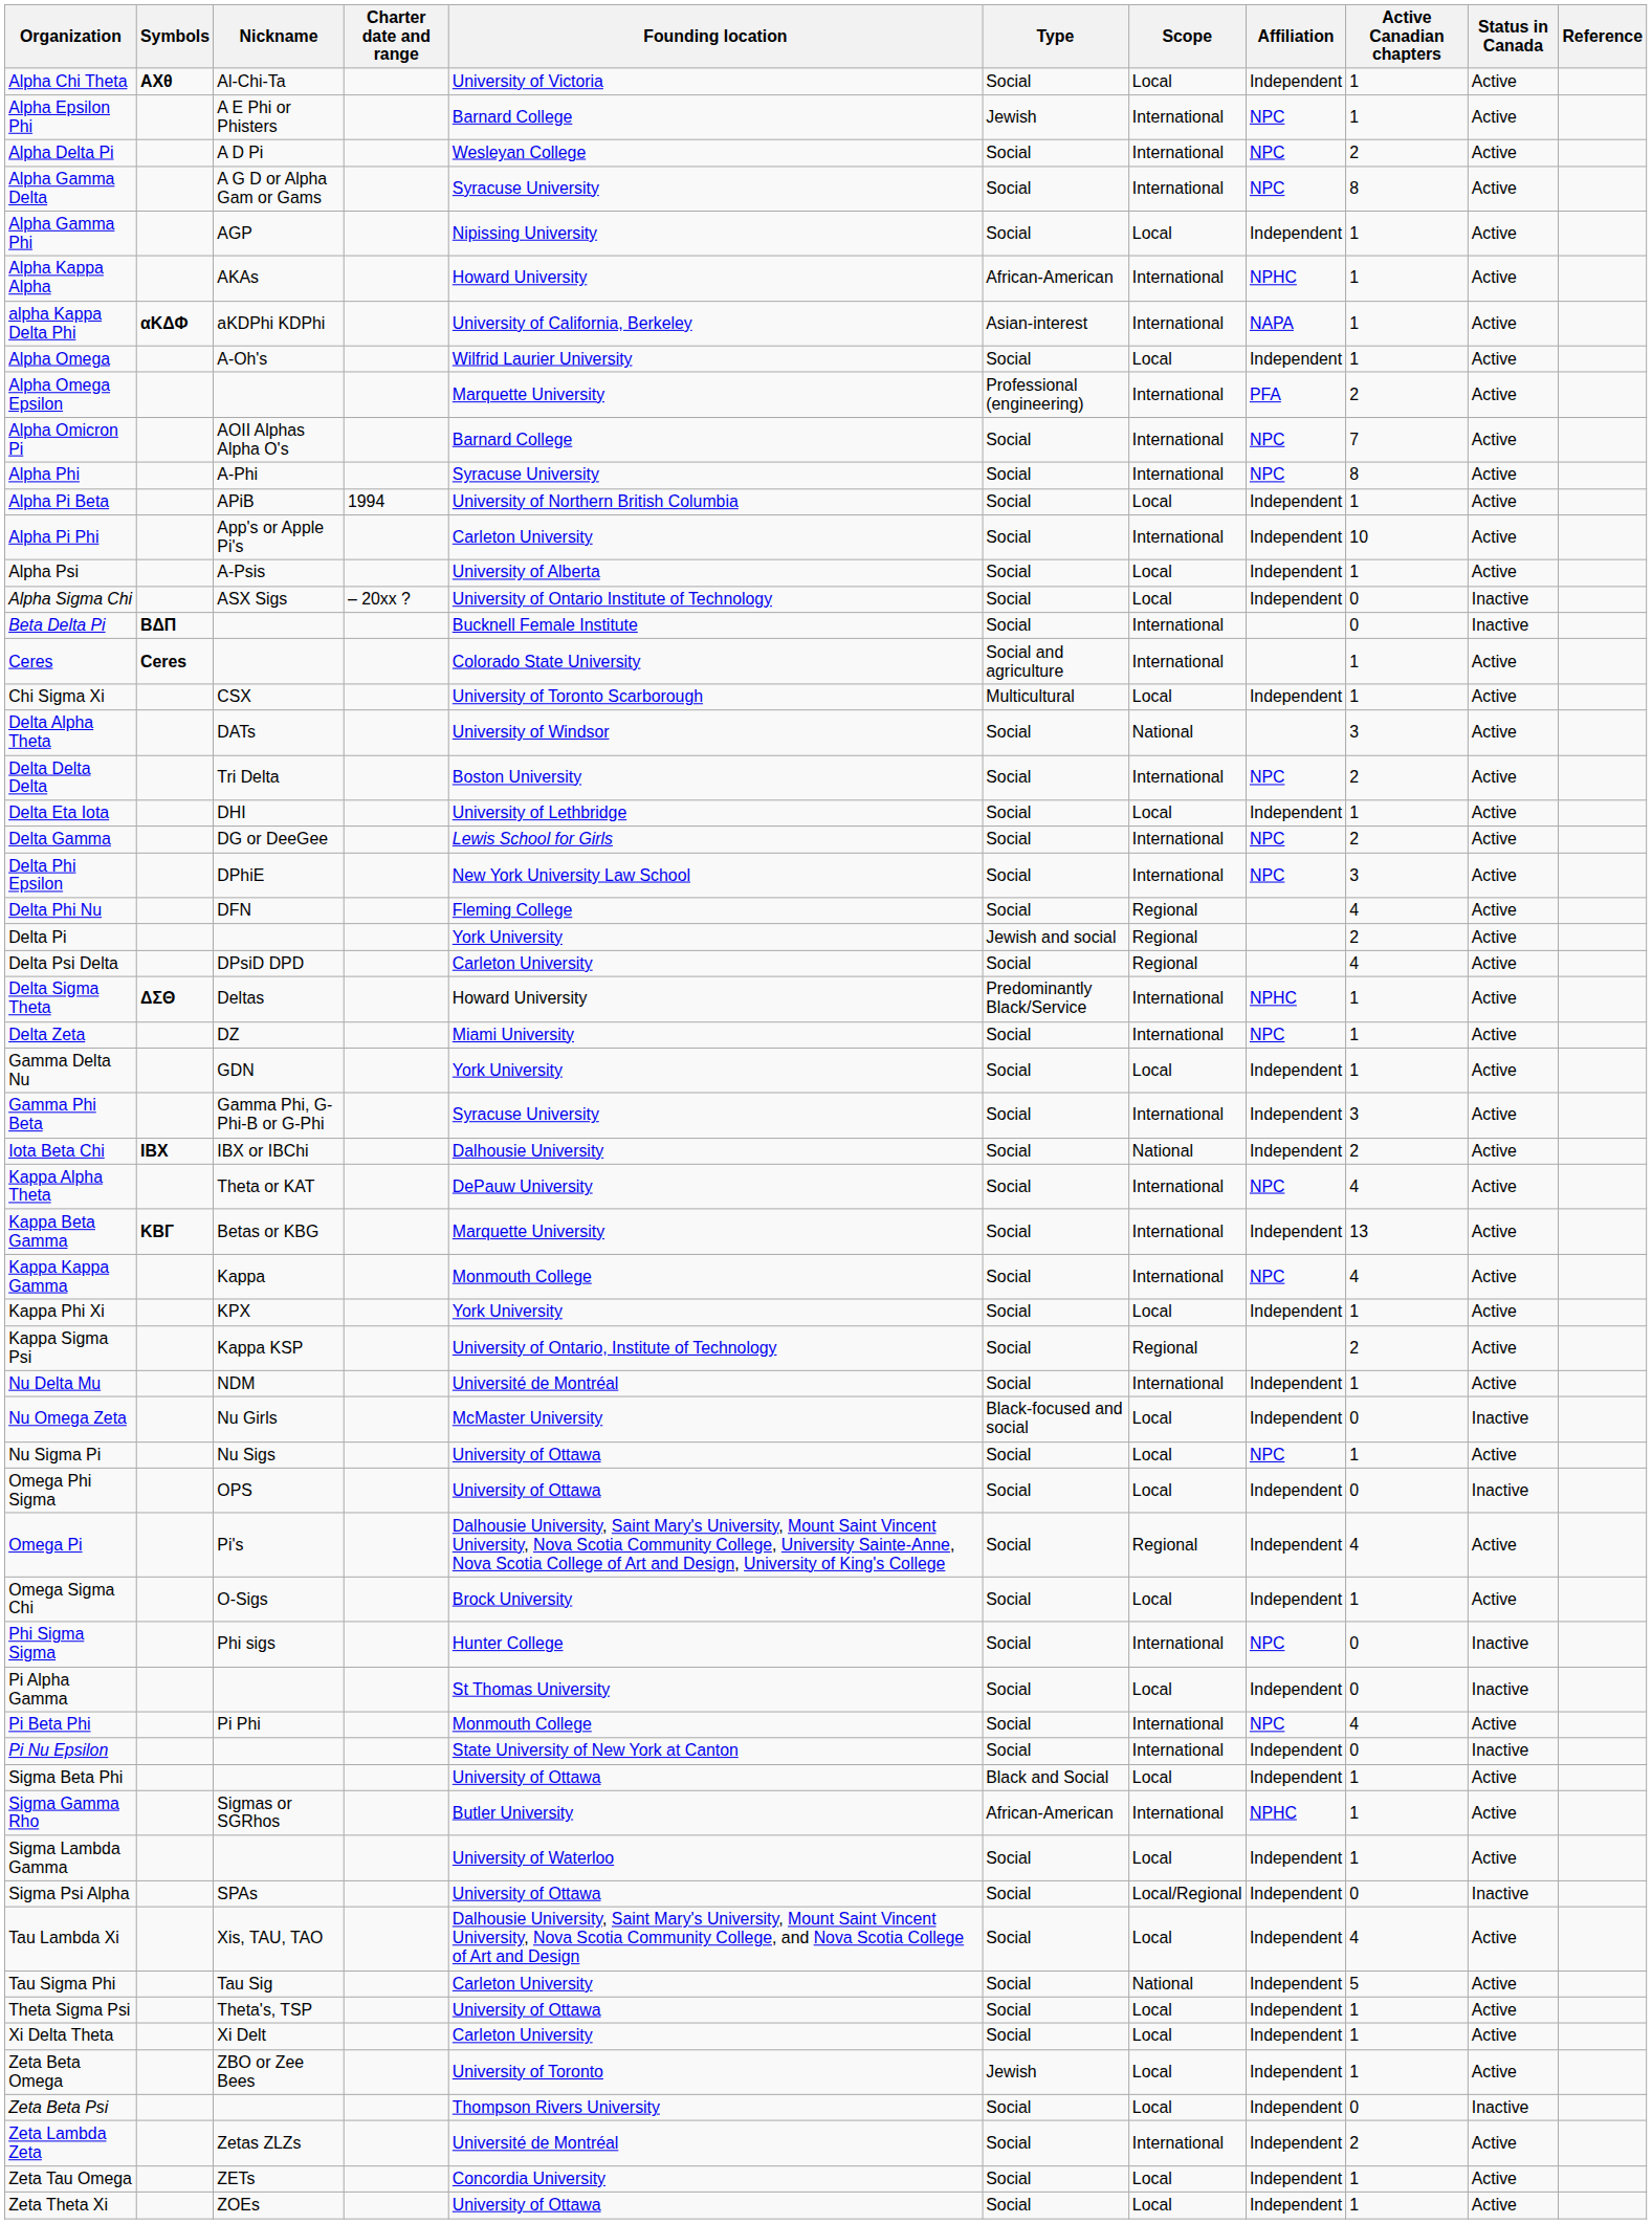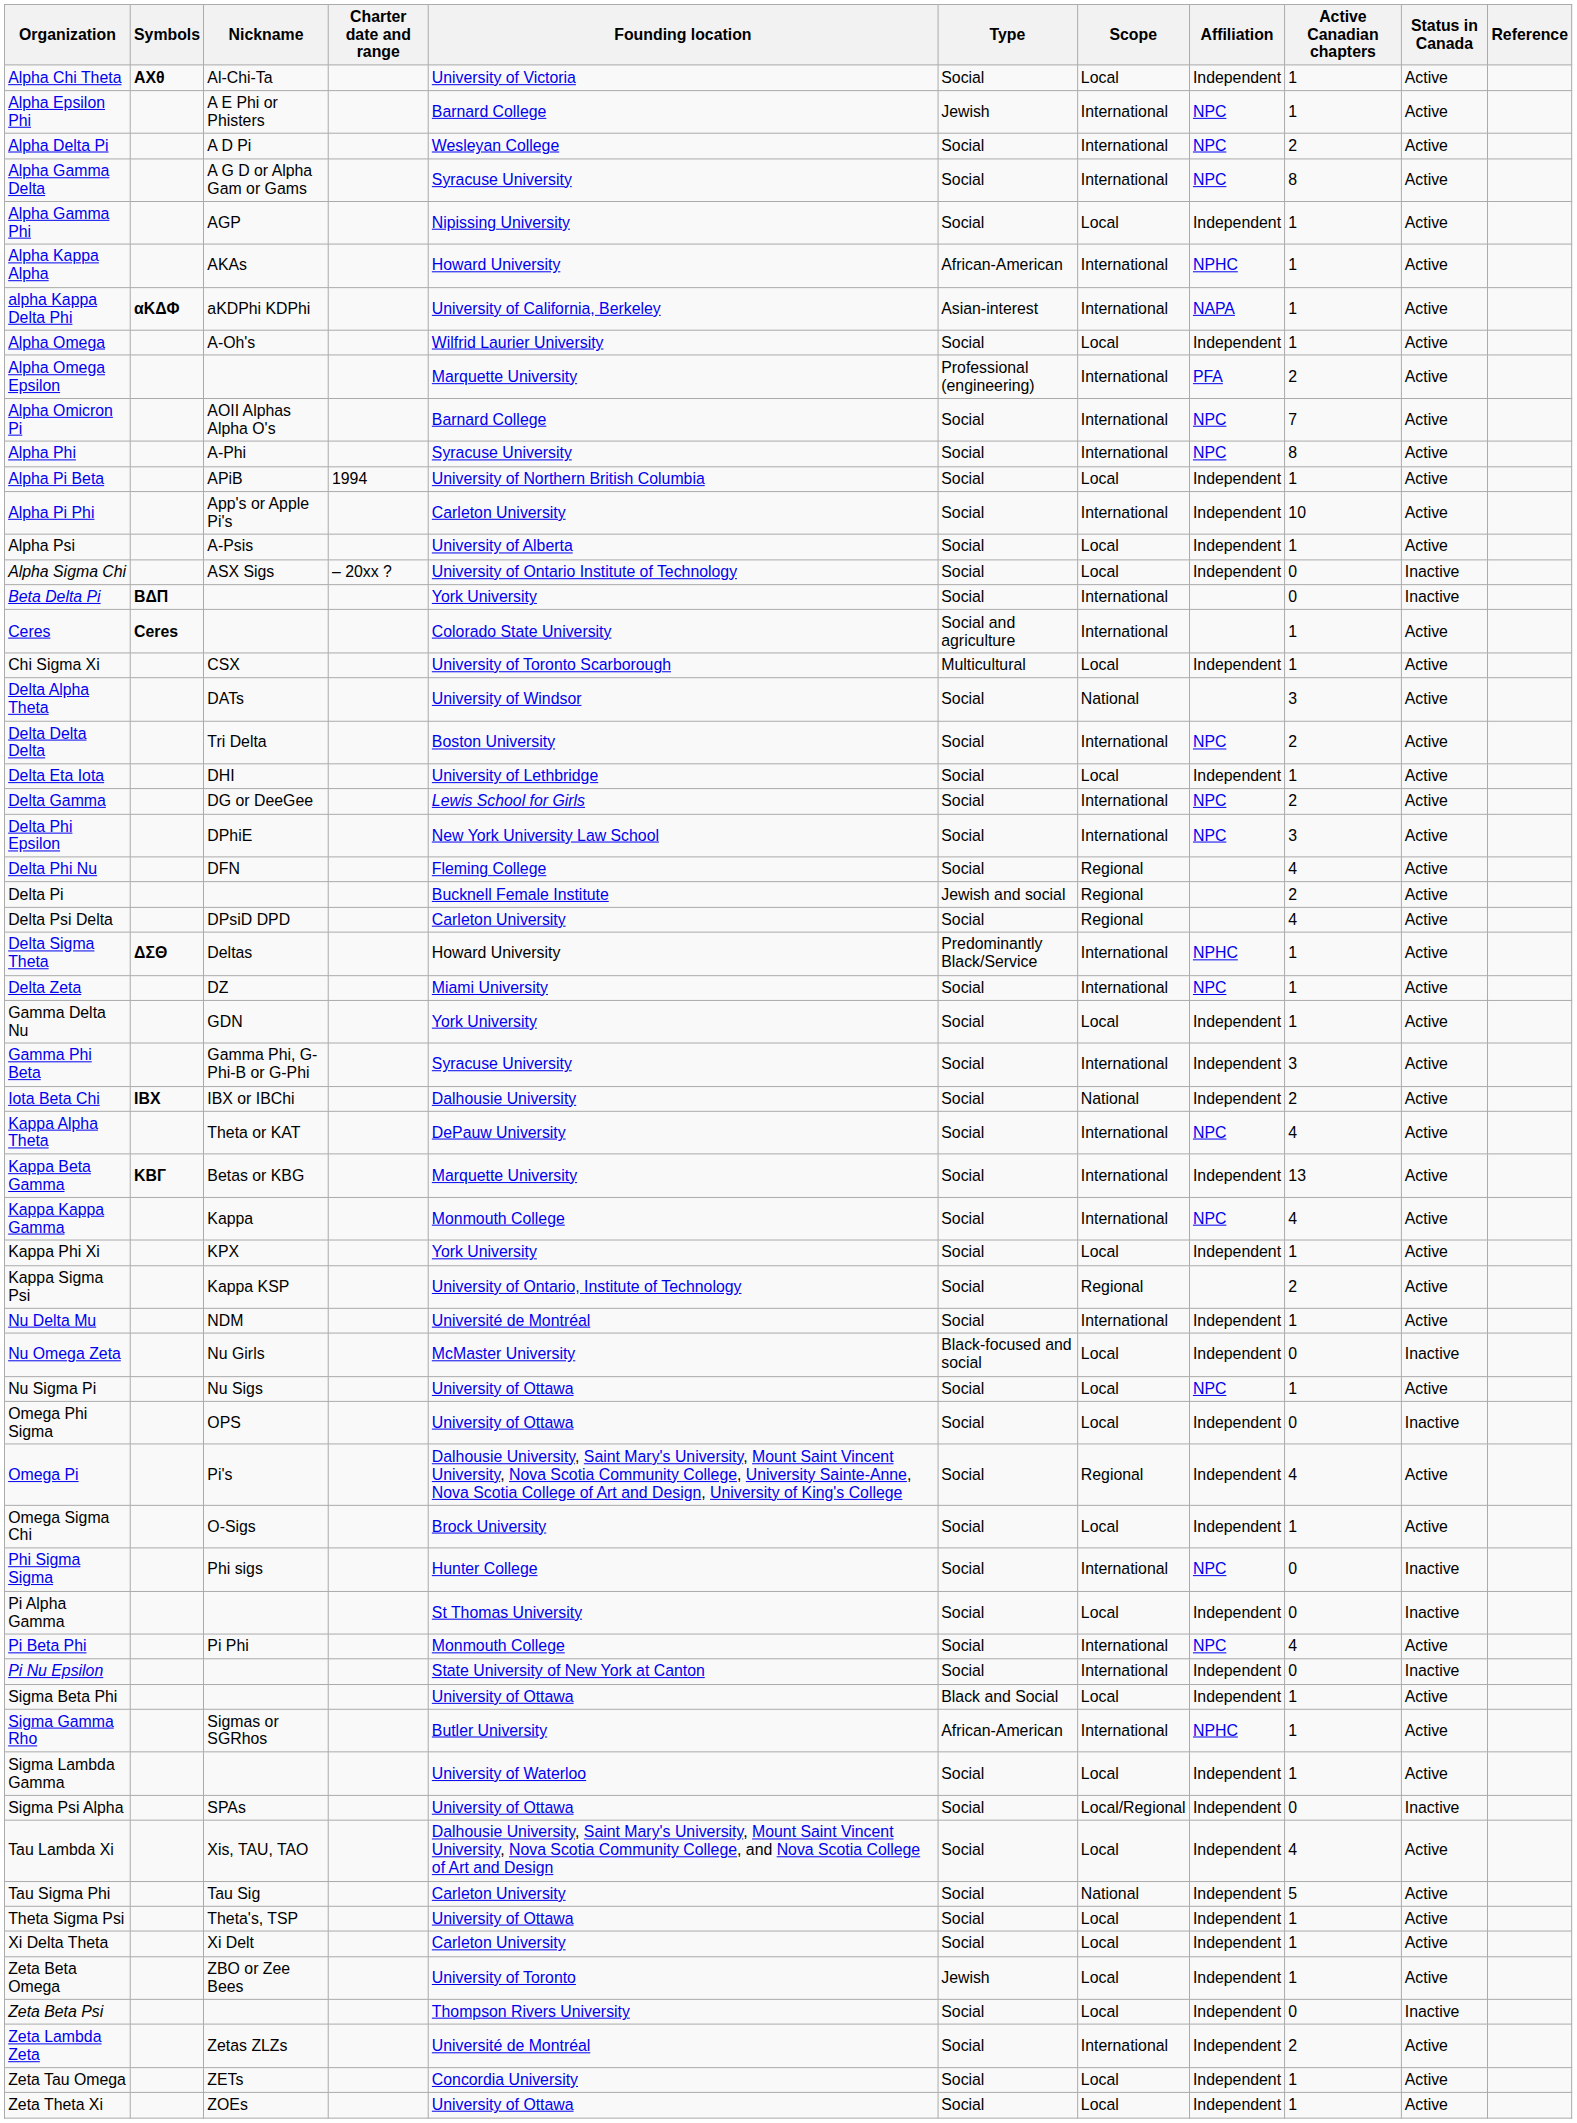Beta Delta Pi | Founding location: Bucknell Female Institute -> York University
Delta Pi | Founding location: York University -> Bucknell Female Institute
